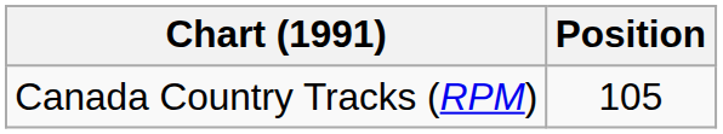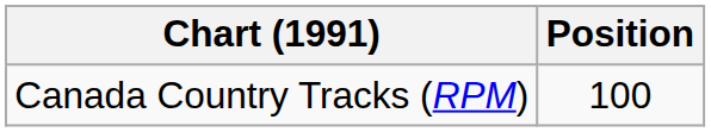Canada Country Tracks (RPM) | Position: 105 -> 100
